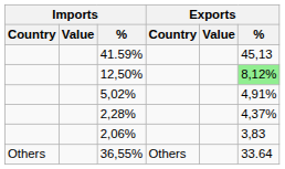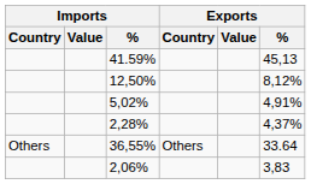12,50% | Exports / %: lightgreen background -> no background
rows swapped: 2,06% <-> 36,55%
